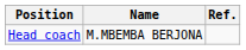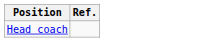- column: Name | M.MBEMBA BERJONA
